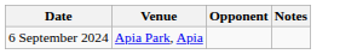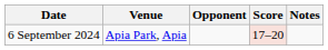+ column: Score | 17–20
